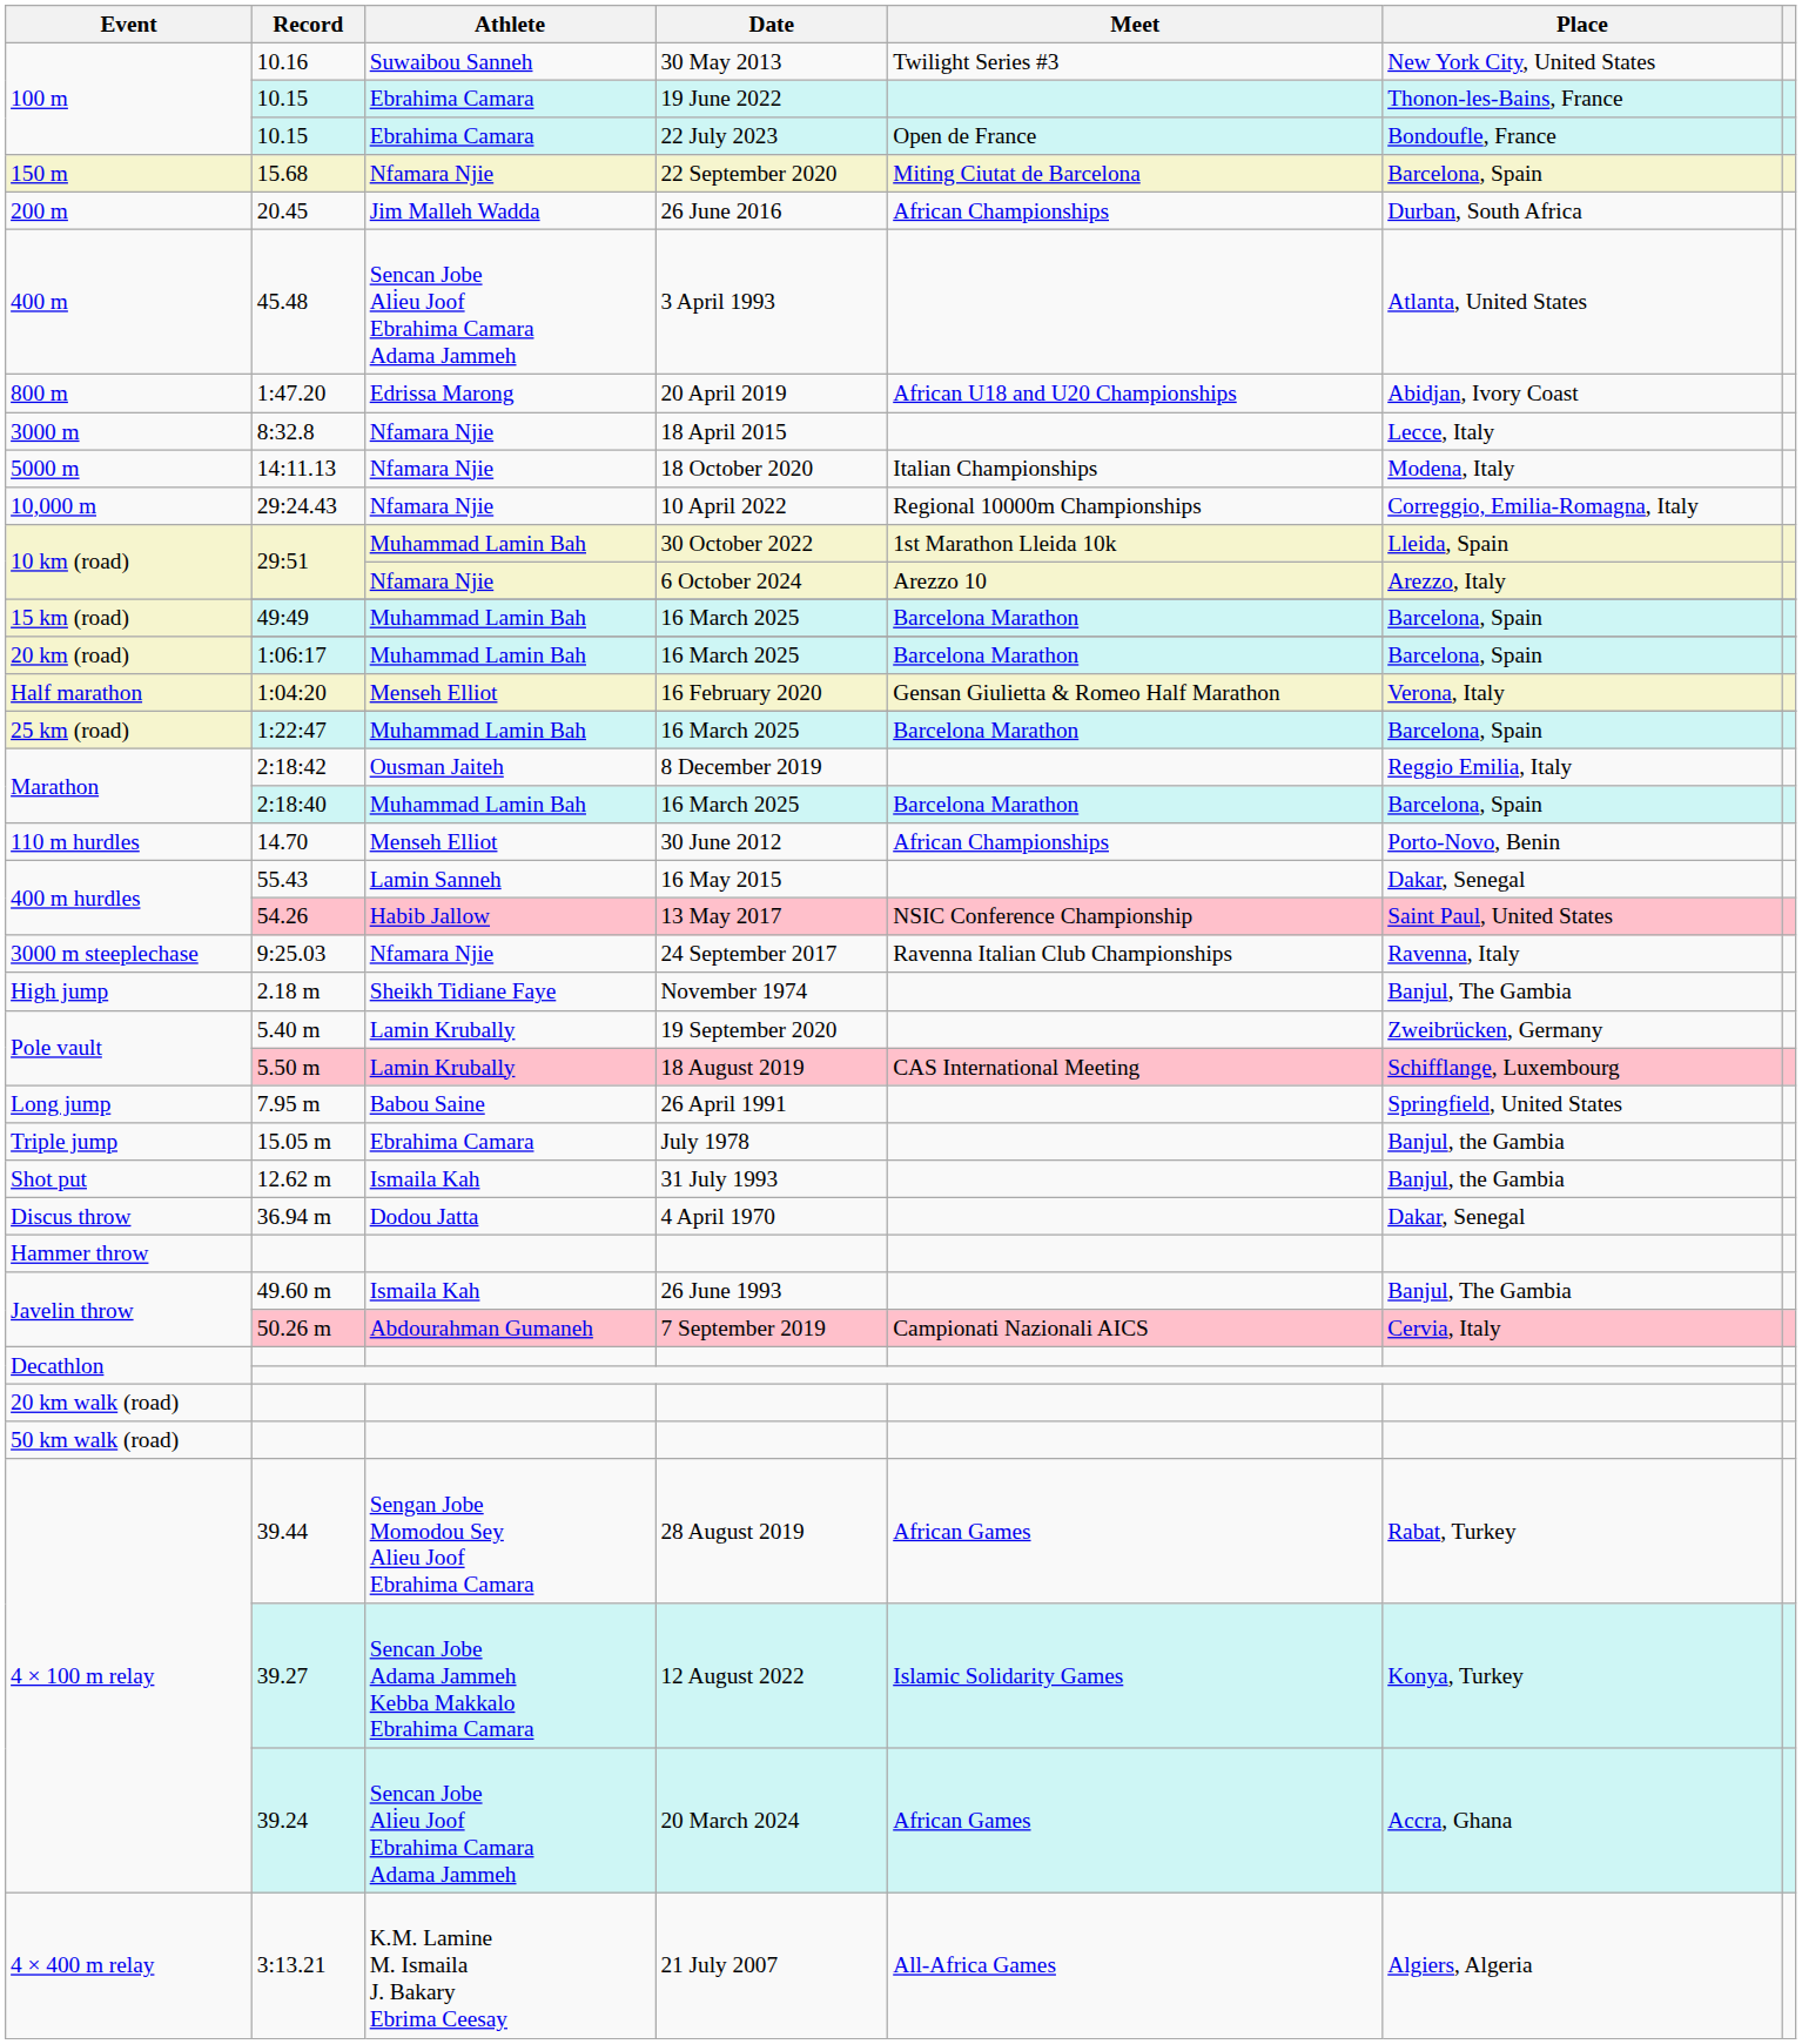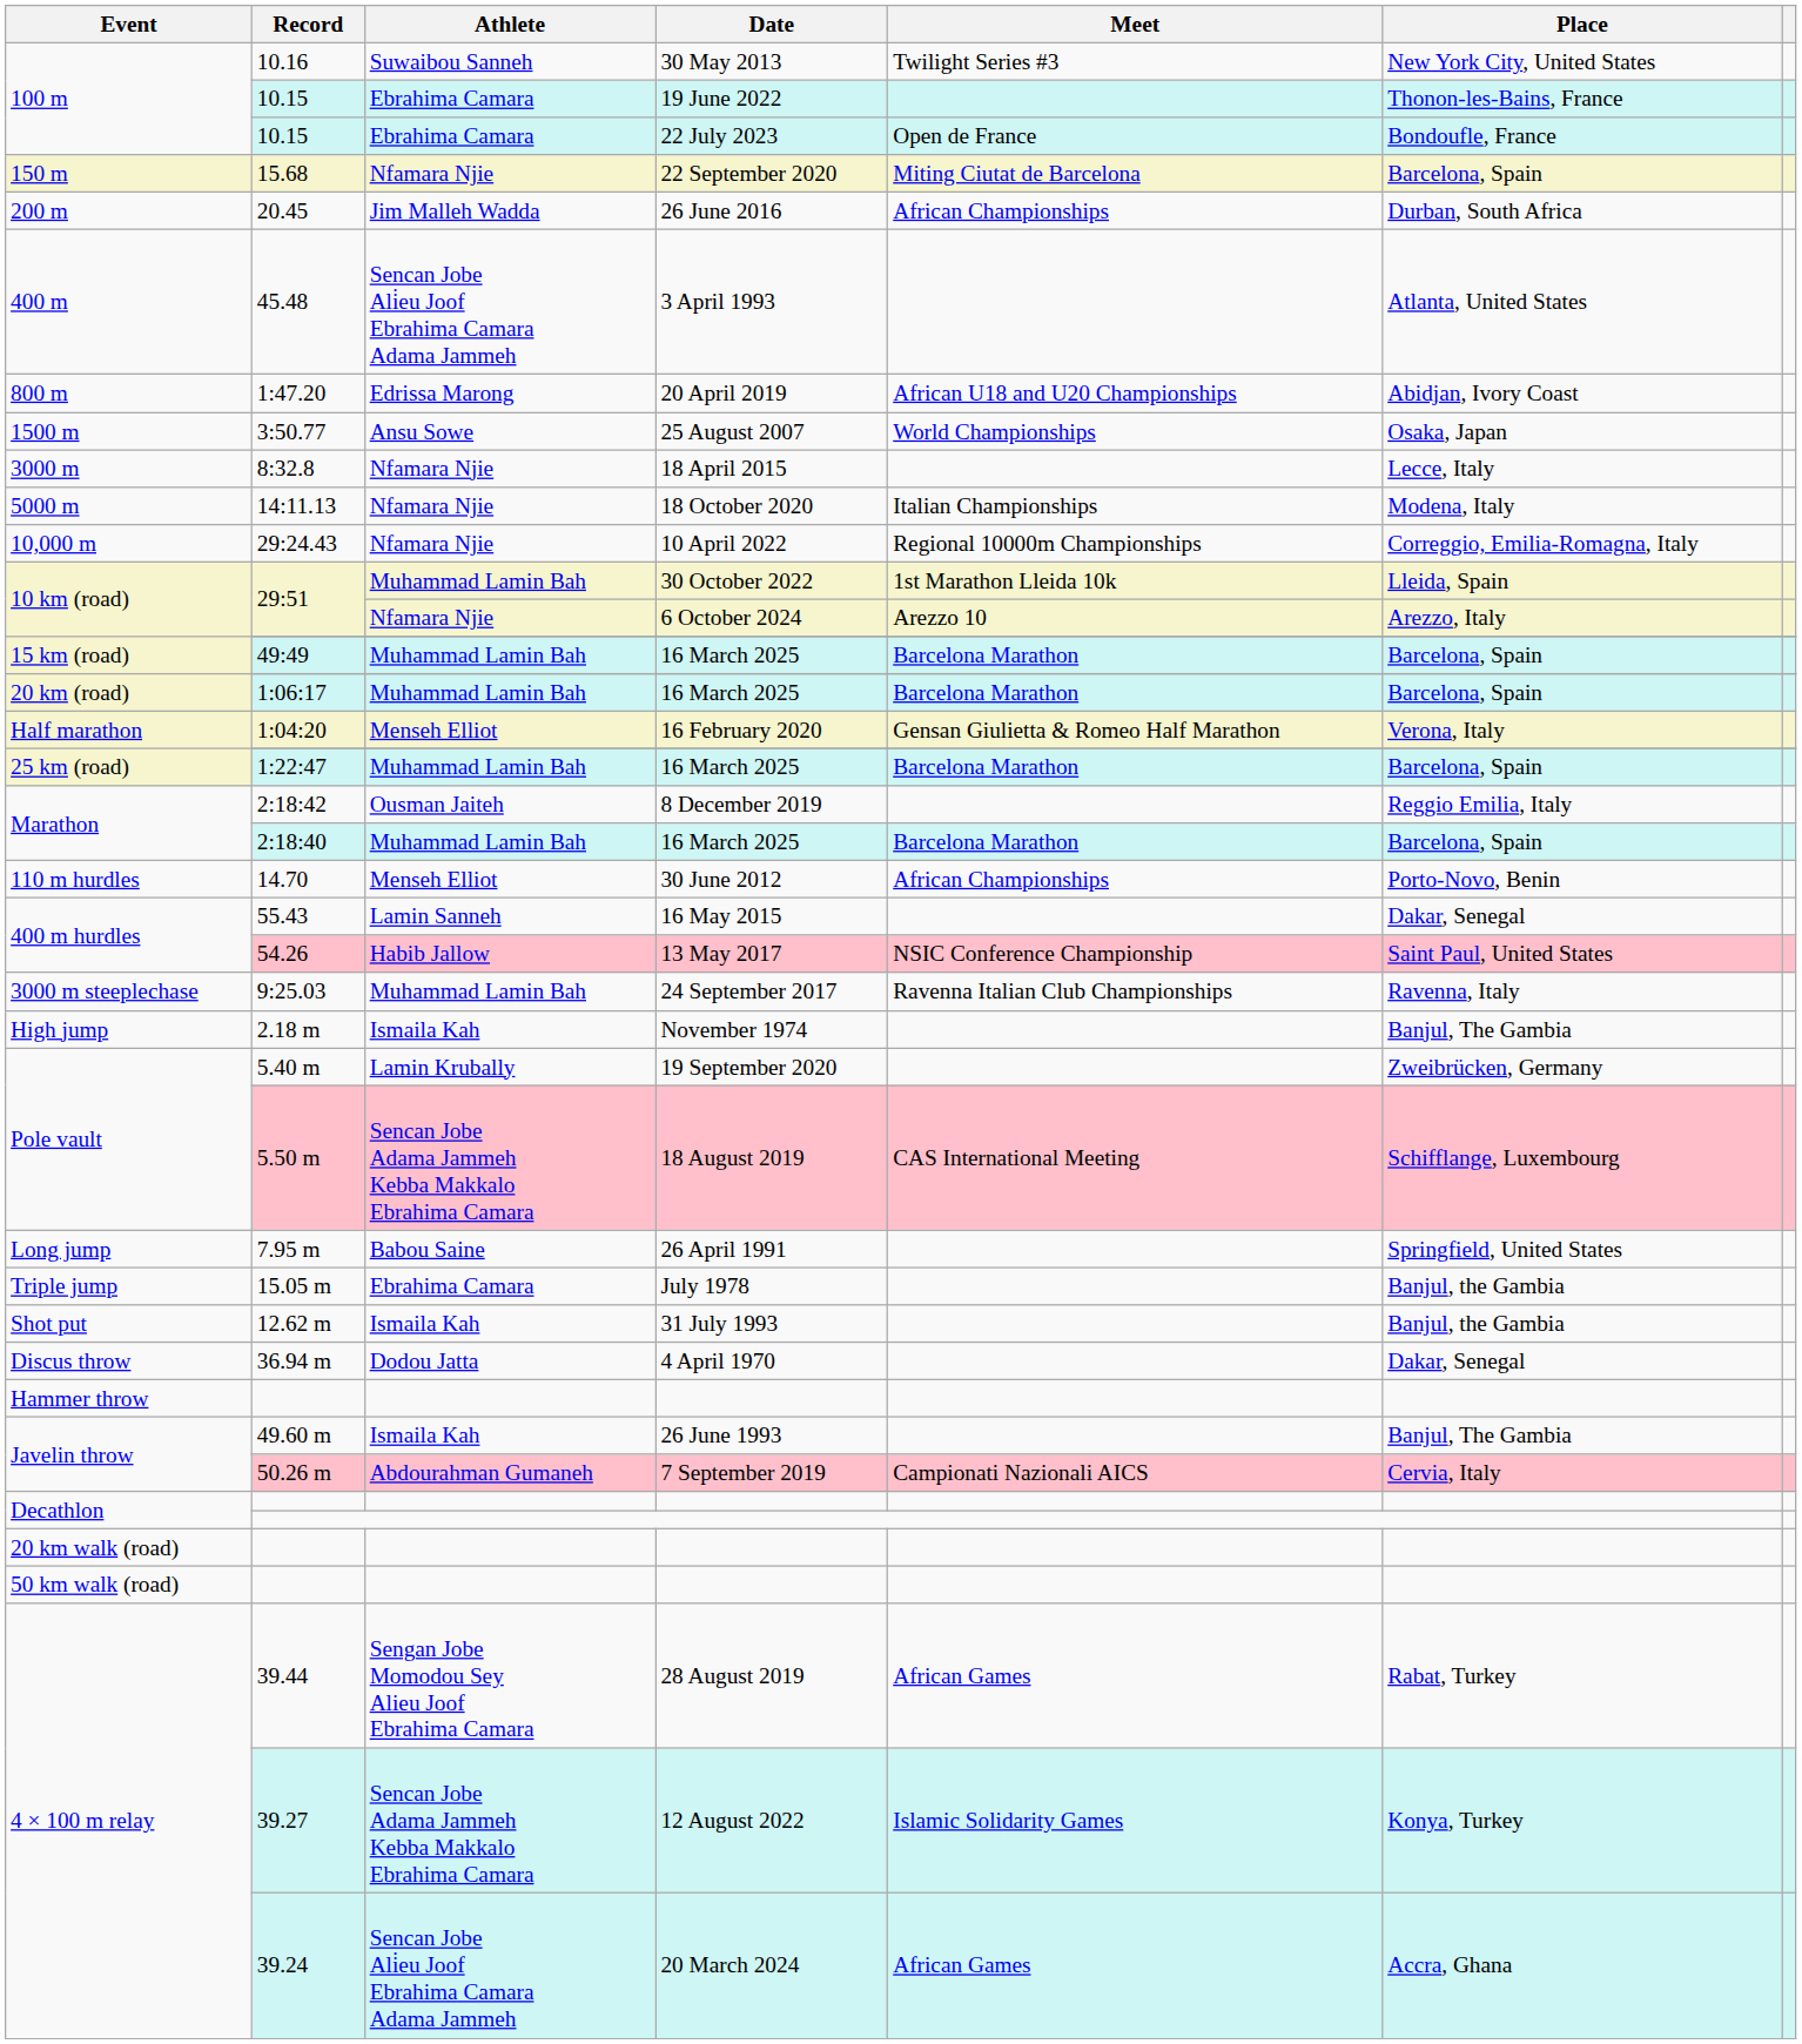+ row: 1500 m | 3:50.77 | Ansu Sowe | 25 August 2007 | World Championships | Osaka, Japan
9:25.03 | Athlete: Nfamara Njie -> Muhammad Lamin Bah
2.18 m | Athlete: Sheikh Tidiane Faye -> Ismaila Kah
5.50 m | Athlete: Lamin Krubally -> Sencan Jobe Adama Jammeh Kebba Makkalo Ebrahima Camara
- row: 4 × 400 m relay | 3:13.21 | K.M. Lamine M. Ismaila J. Bakary Ebrima Ceesay | 21 July 2007 | All-Africa Games | Algiers, Algeria
